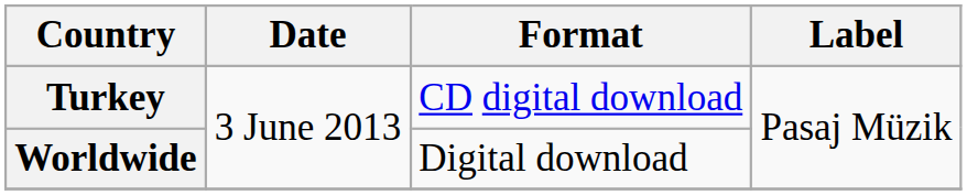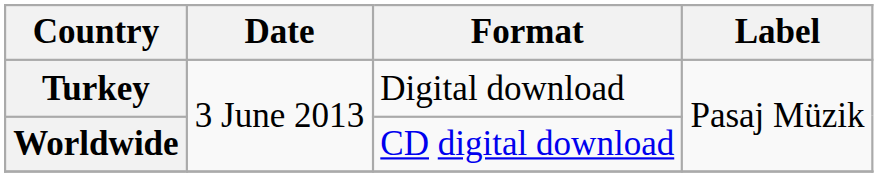Turkey | Format: CD digital download -> Digital download
Worldwide | Format: Digital download -> CD digital download
